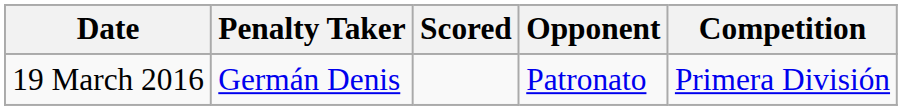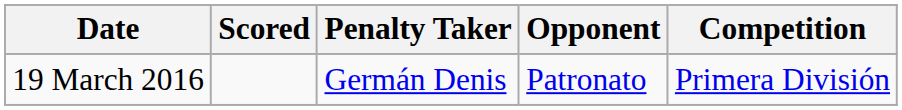columns swapped: Penalty Taker <-> Scored
